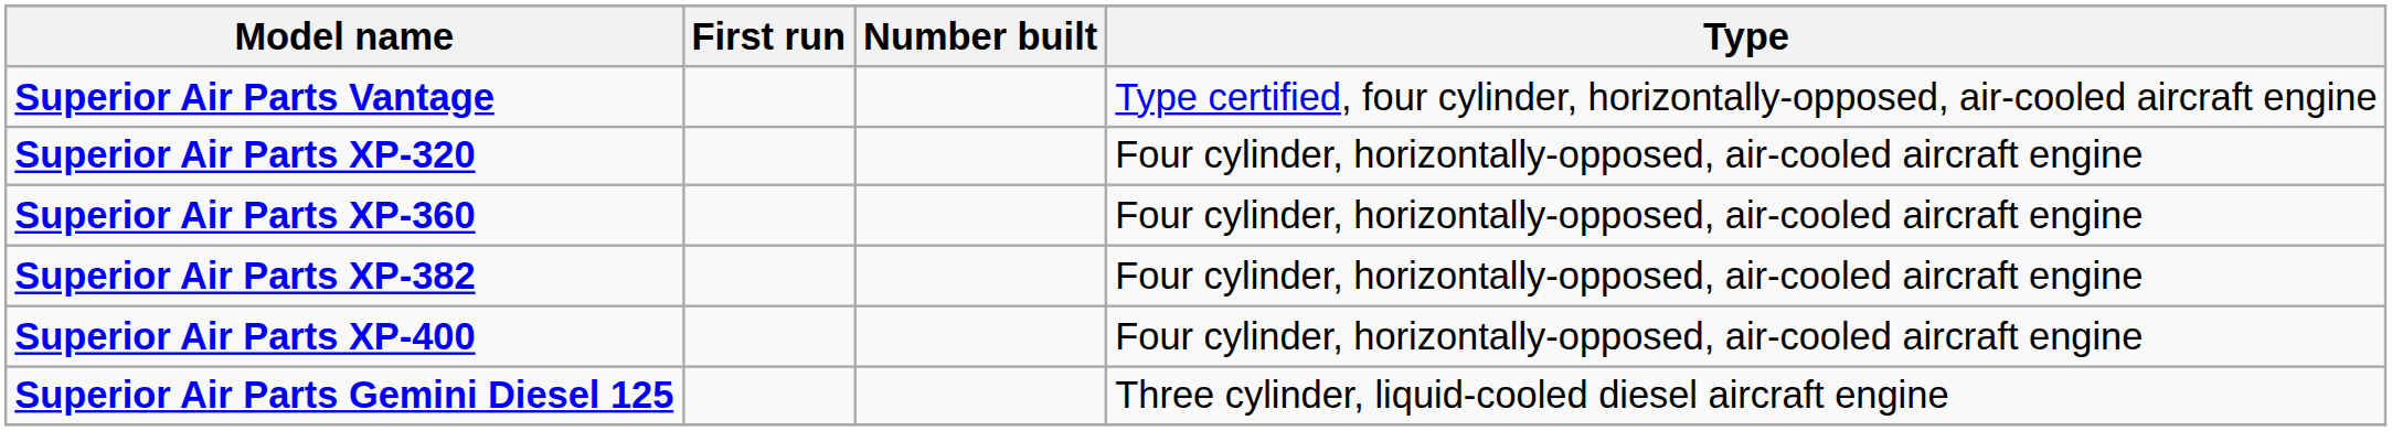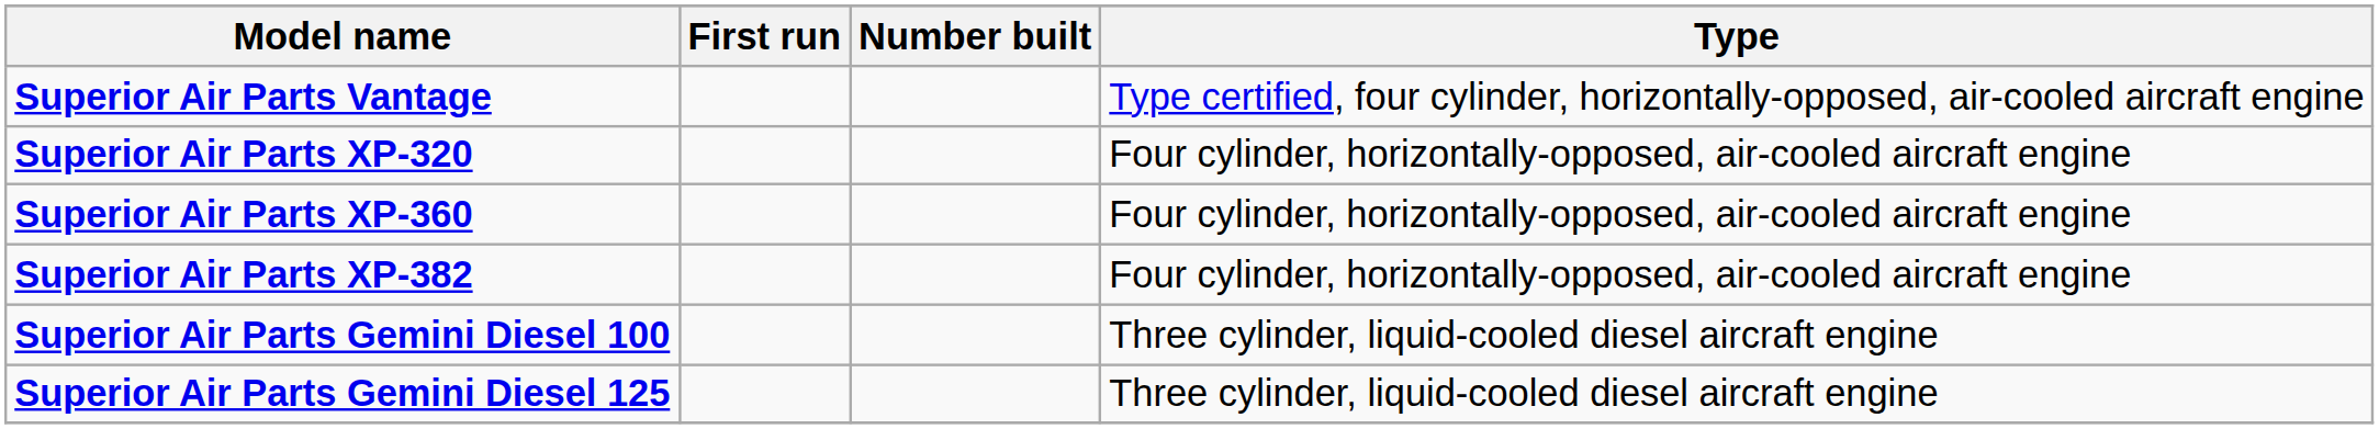- row: Superior Air Parts XP-400 | Four cylinder, horizontally-opposed, air-cooled aircraft engine
+ row: Superior Air Parts Gemini Diesel 100 | Three cylinder, liquid-cooled diesel aircraft engine
